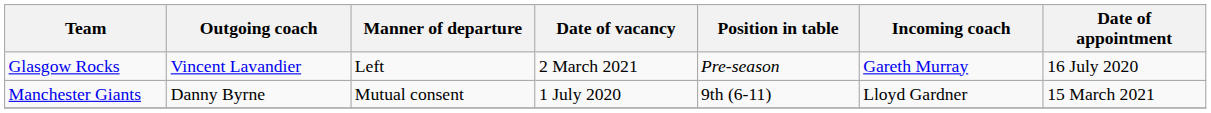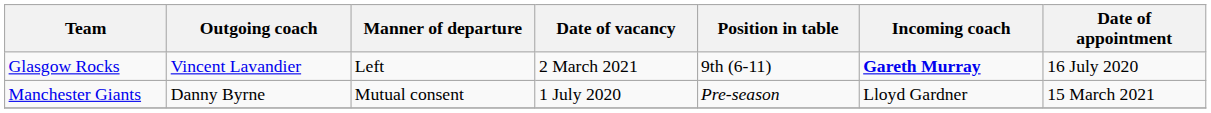Glasgow Rocks | Position in table: Pre-season -> 9th (6-11)
Glasgow Rocks | Incoming coach: normal -> bold
Manchester Giants | Position in table: 9th (6-11) -> Pre-season
